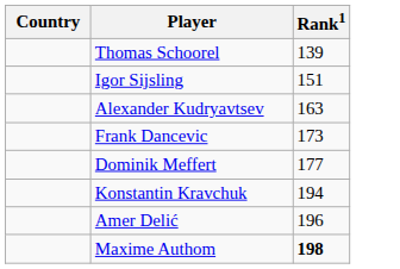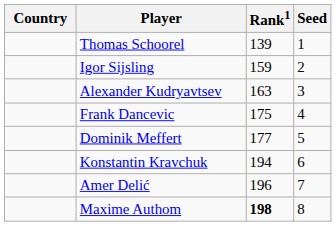+ column: Seed | 1 | 2 | 3 | 4 | 5 | 6 | 7 | 8
Igor Sijsling | Rank1: 151 -> 159
Frank Dancevic | Rank1: 173 -> 175
